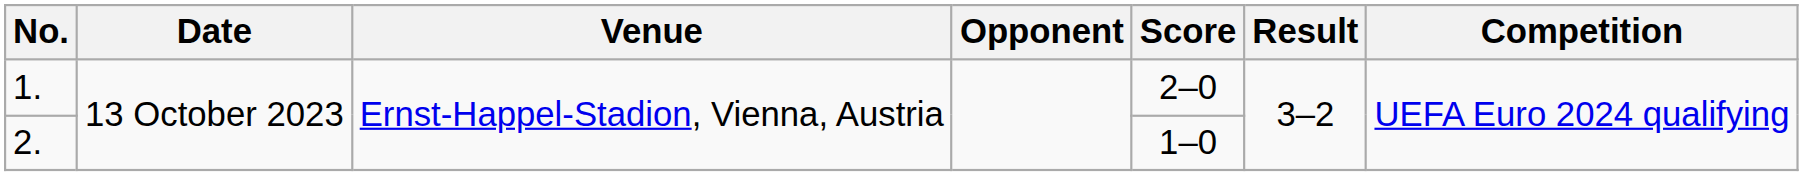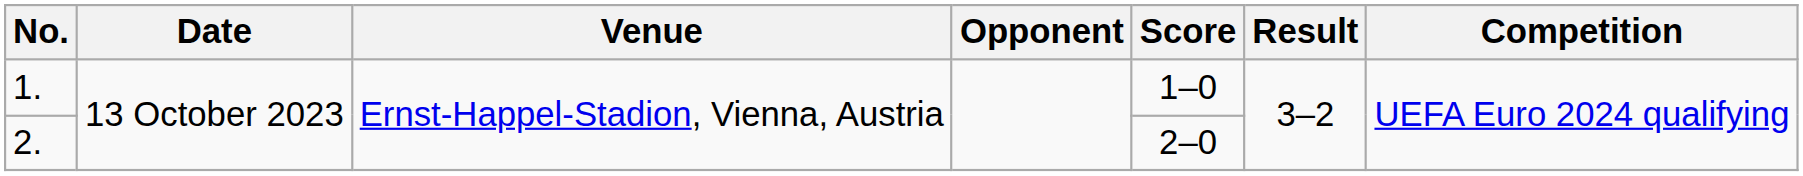1. | Score: 2–0 -> 1–0
2. | Score: 1–0 -> 2–0
